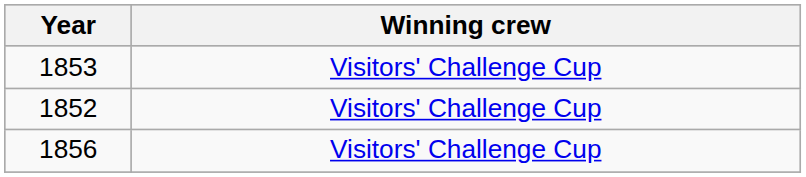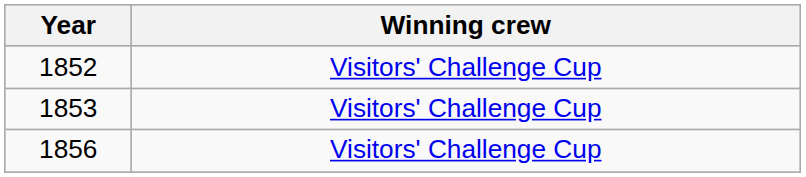rows swapped: 1852 <-> 1853
